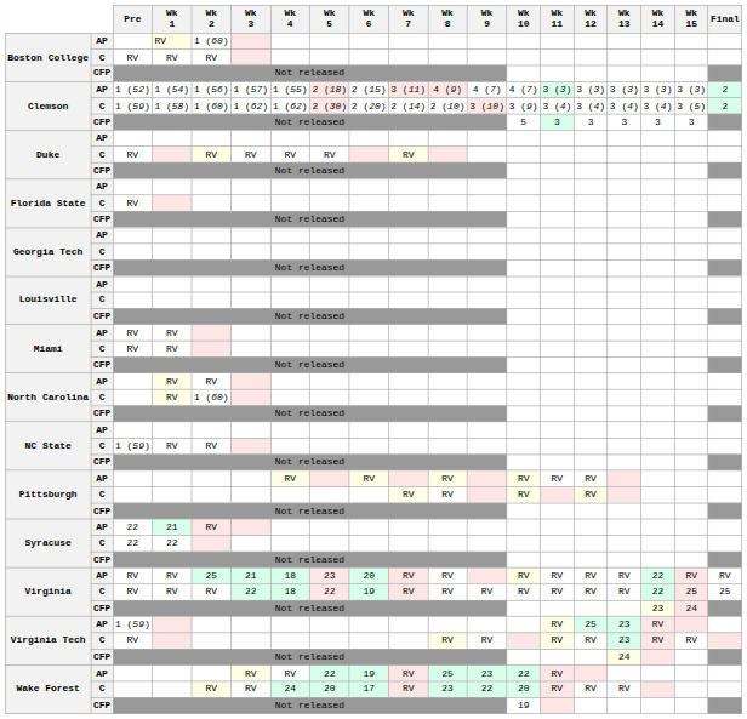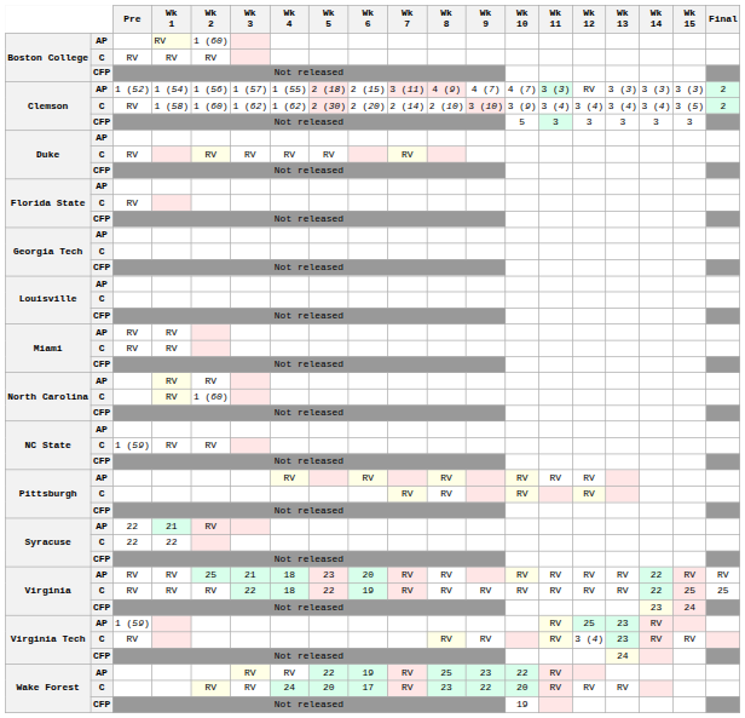Clemson / AP | Wk 12: 3 (3) -> RV
Clemson / C | Pre: 1 (59) -> RV
Virginia Tech / C | Wk 12: RV -> 3 (4)
